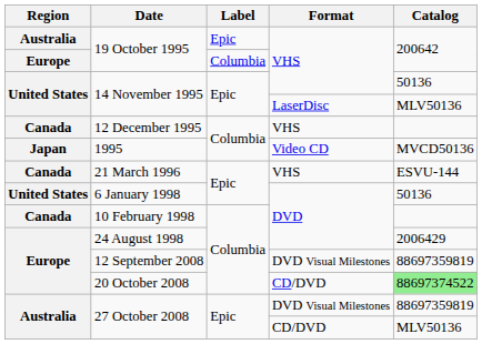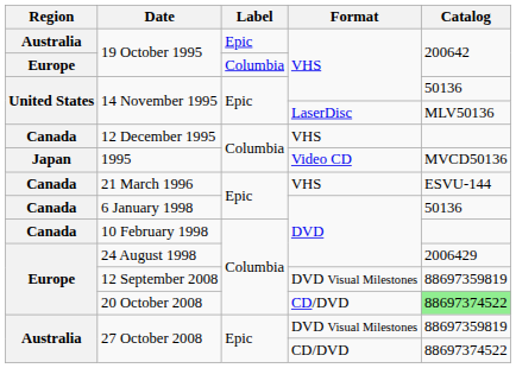6 January 1998 | Region: United States -> Canada
27 October 2008 / CD/DVD | Catalog: MLV50136 -> 88697374522
